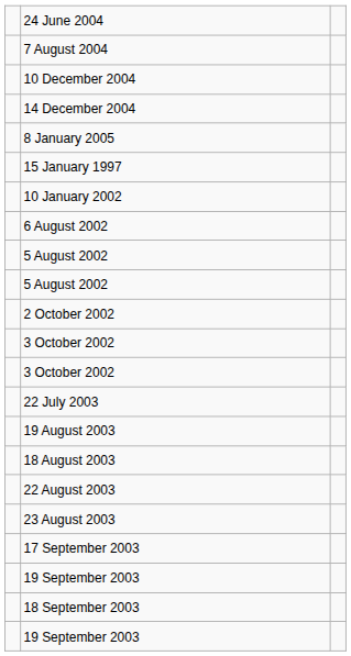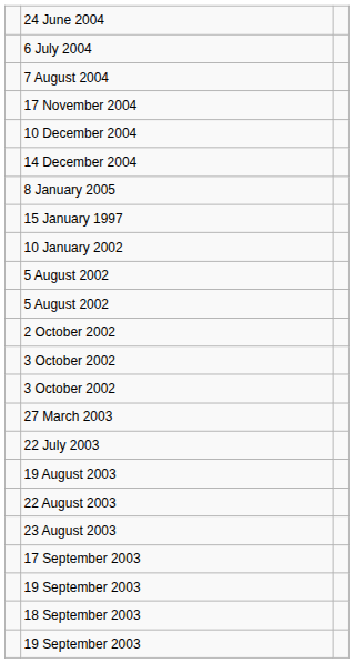+ row: 6 July 2004
+ row: 17 November 2004
- row: 6 August 2002
+ row: 27 March 2003
- row: 18 August 2003
